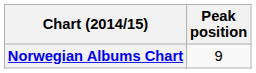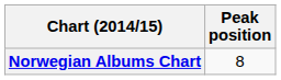Norwegian Albums Chart | Peak position: 9 -> 8
